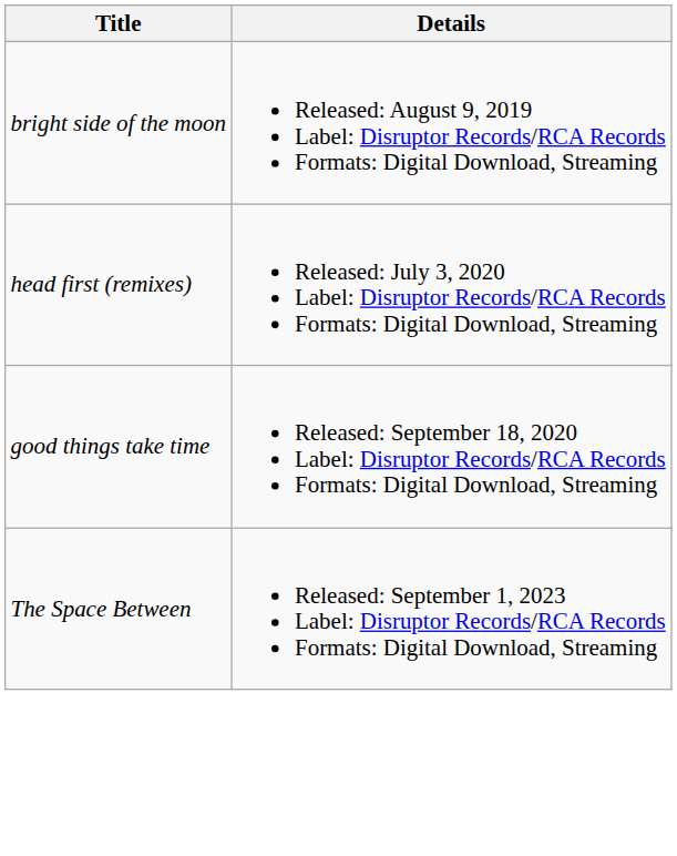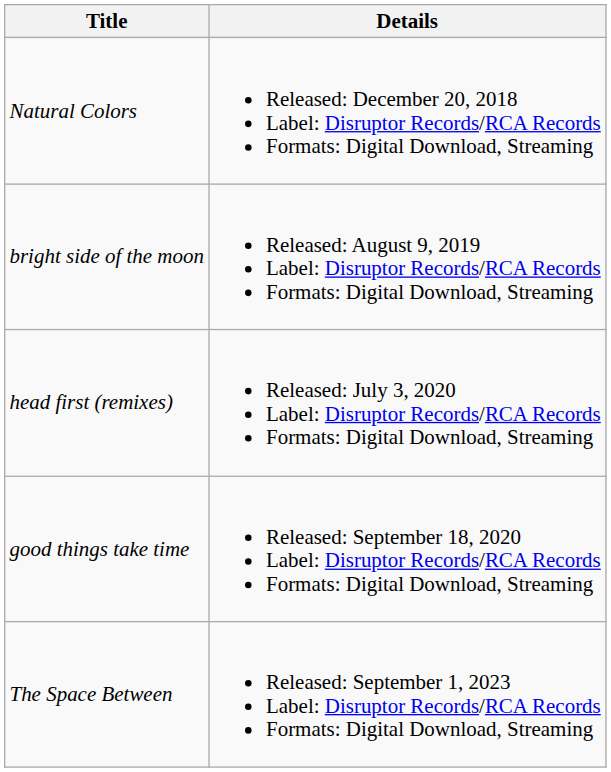+ row: Natural Colors | Released: December 20, 2018 Label: Disruptor Records/RCA Records Formats: Digital Download, Streaming
